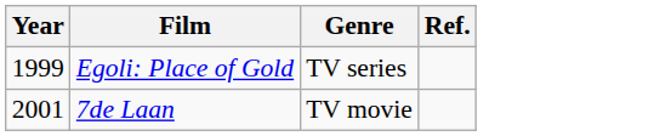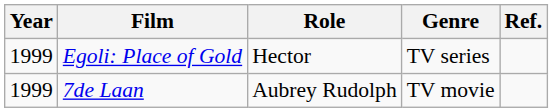+ column: Role | Hector | Aubrey Rudolph
7de Laan | Year: 2001 -> 1999
